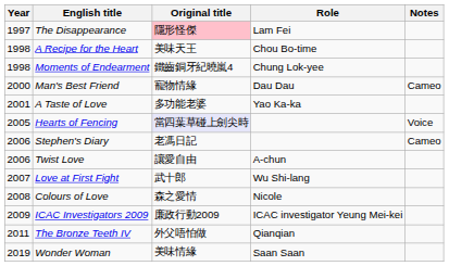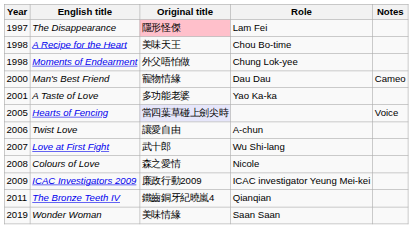Moments of Endearment | Original title: 鐵齒銅牙紀曉嵐4 -> 外父唔怕做
- row: 2006 | Stephen's Diary | 老馮日記 | Cameo
The Bronze Teeth IV | Original title: 外父唔怕做 -> 鐵齒銅牙紀曉嵐4
